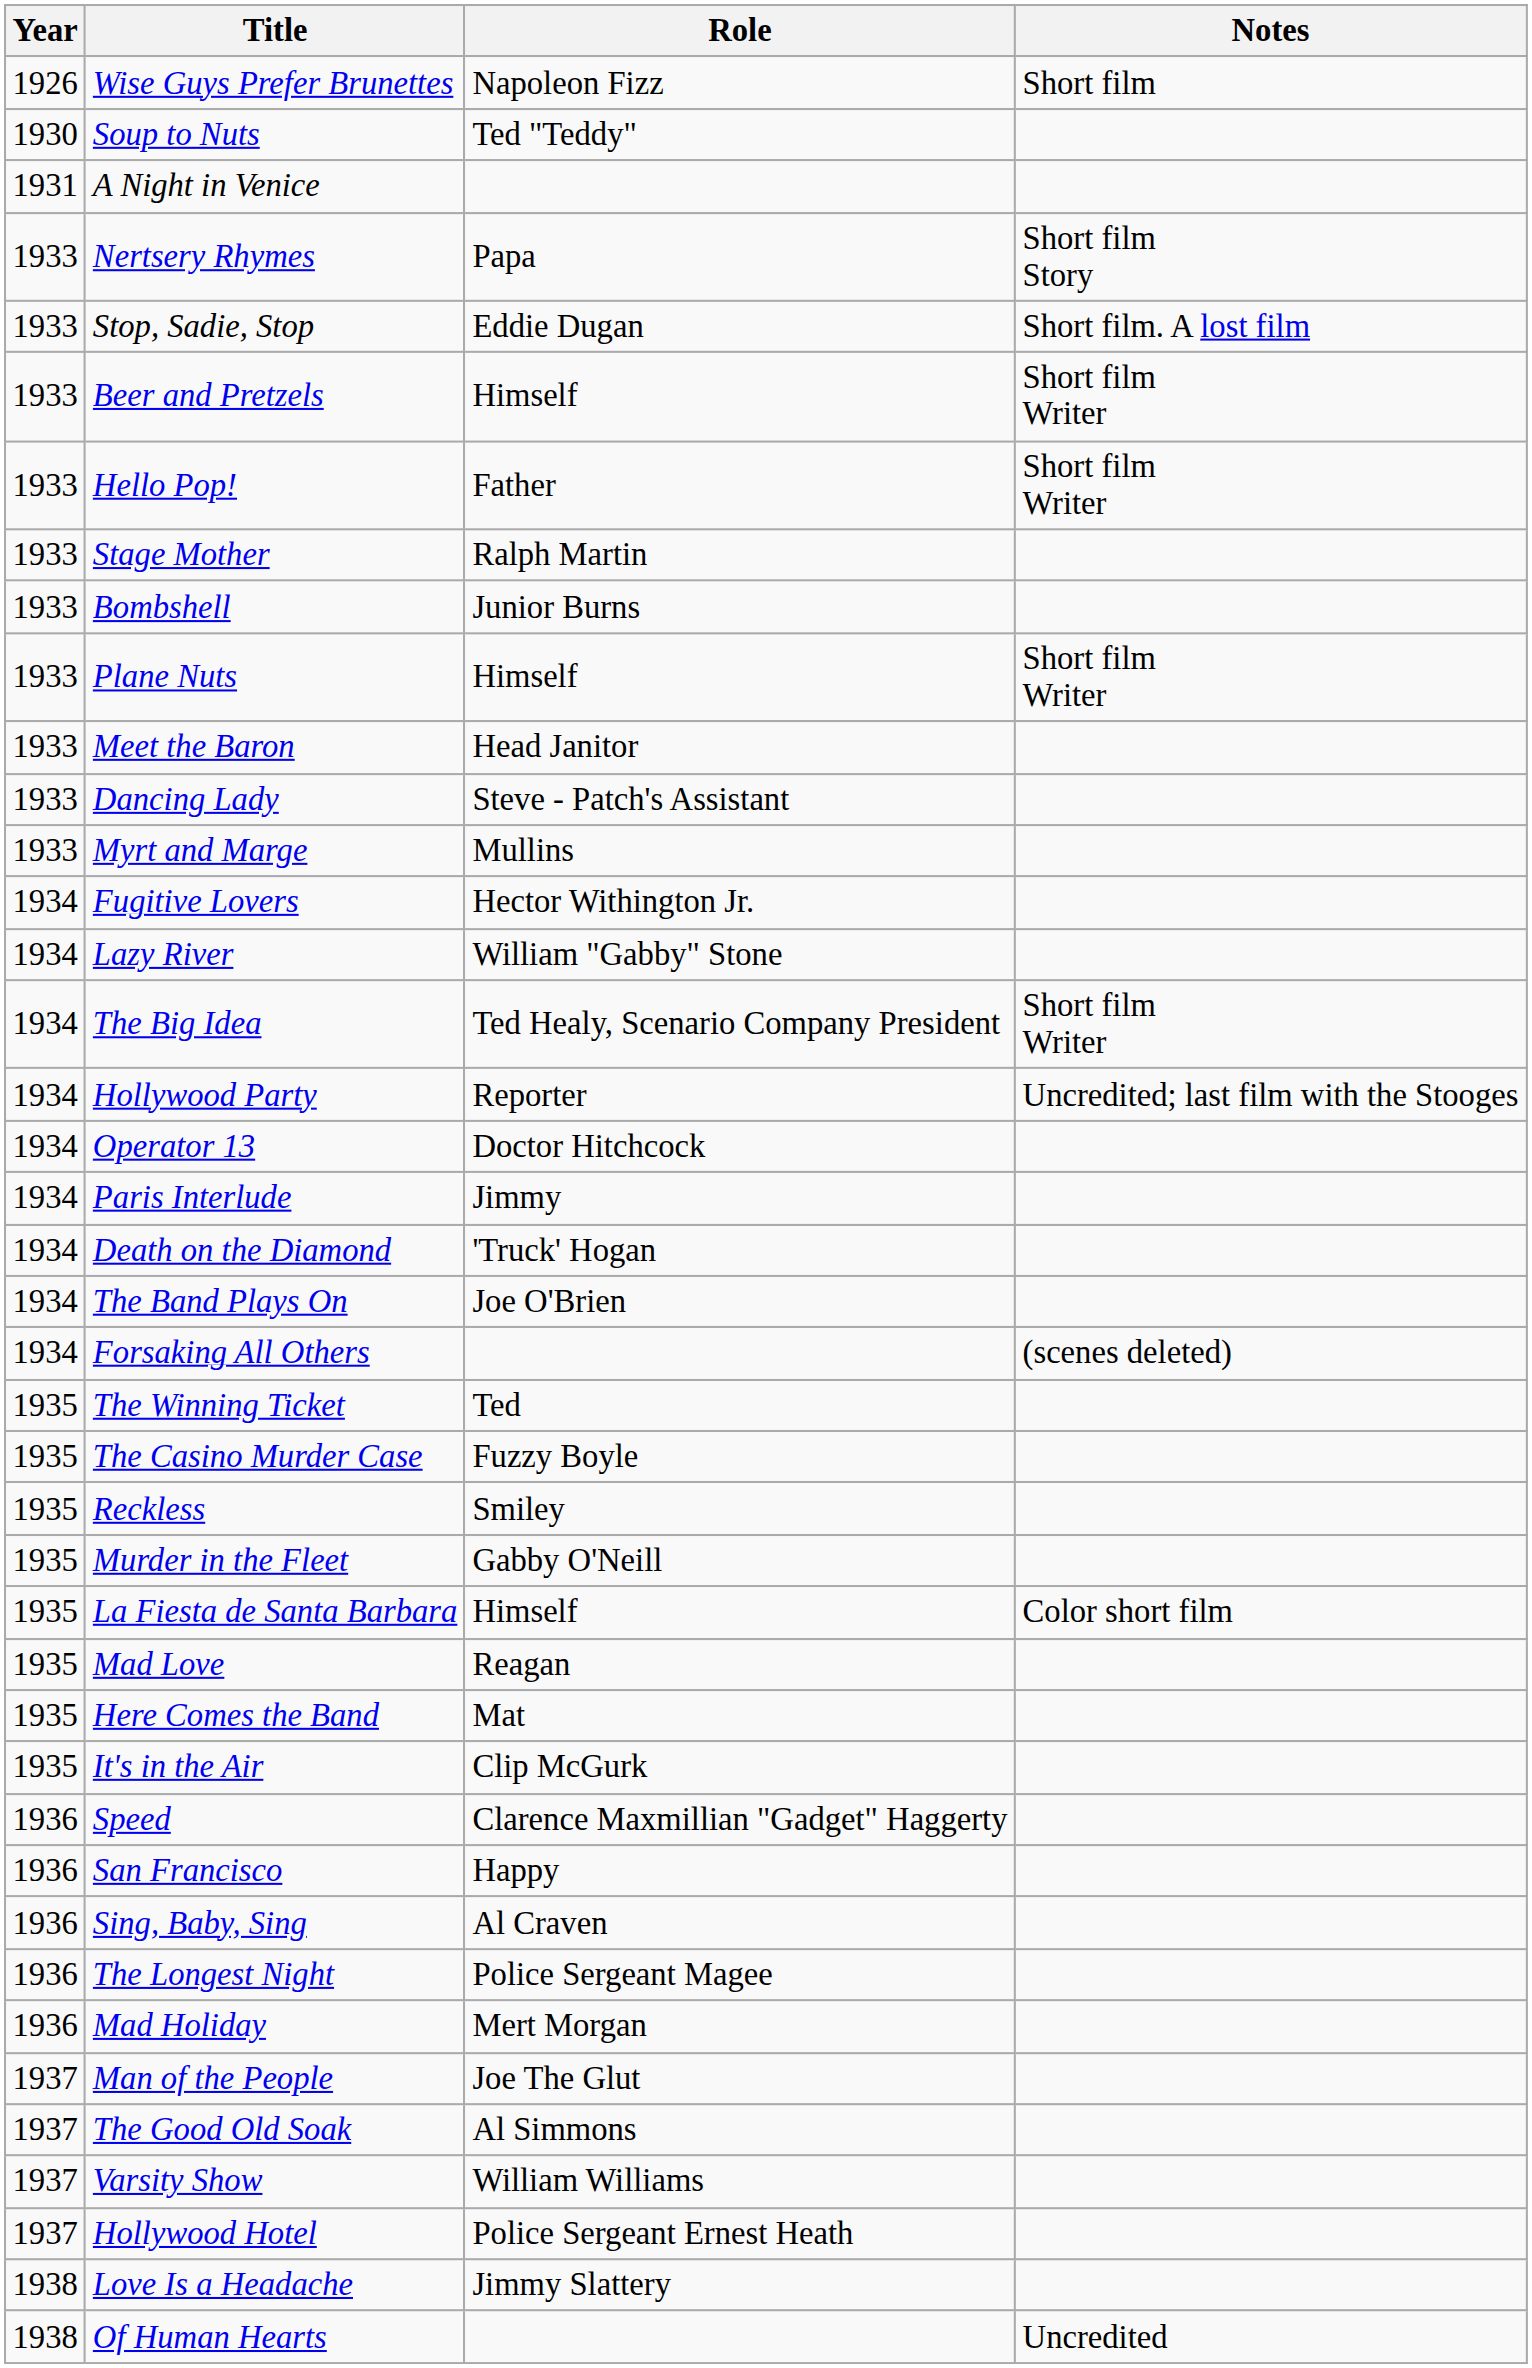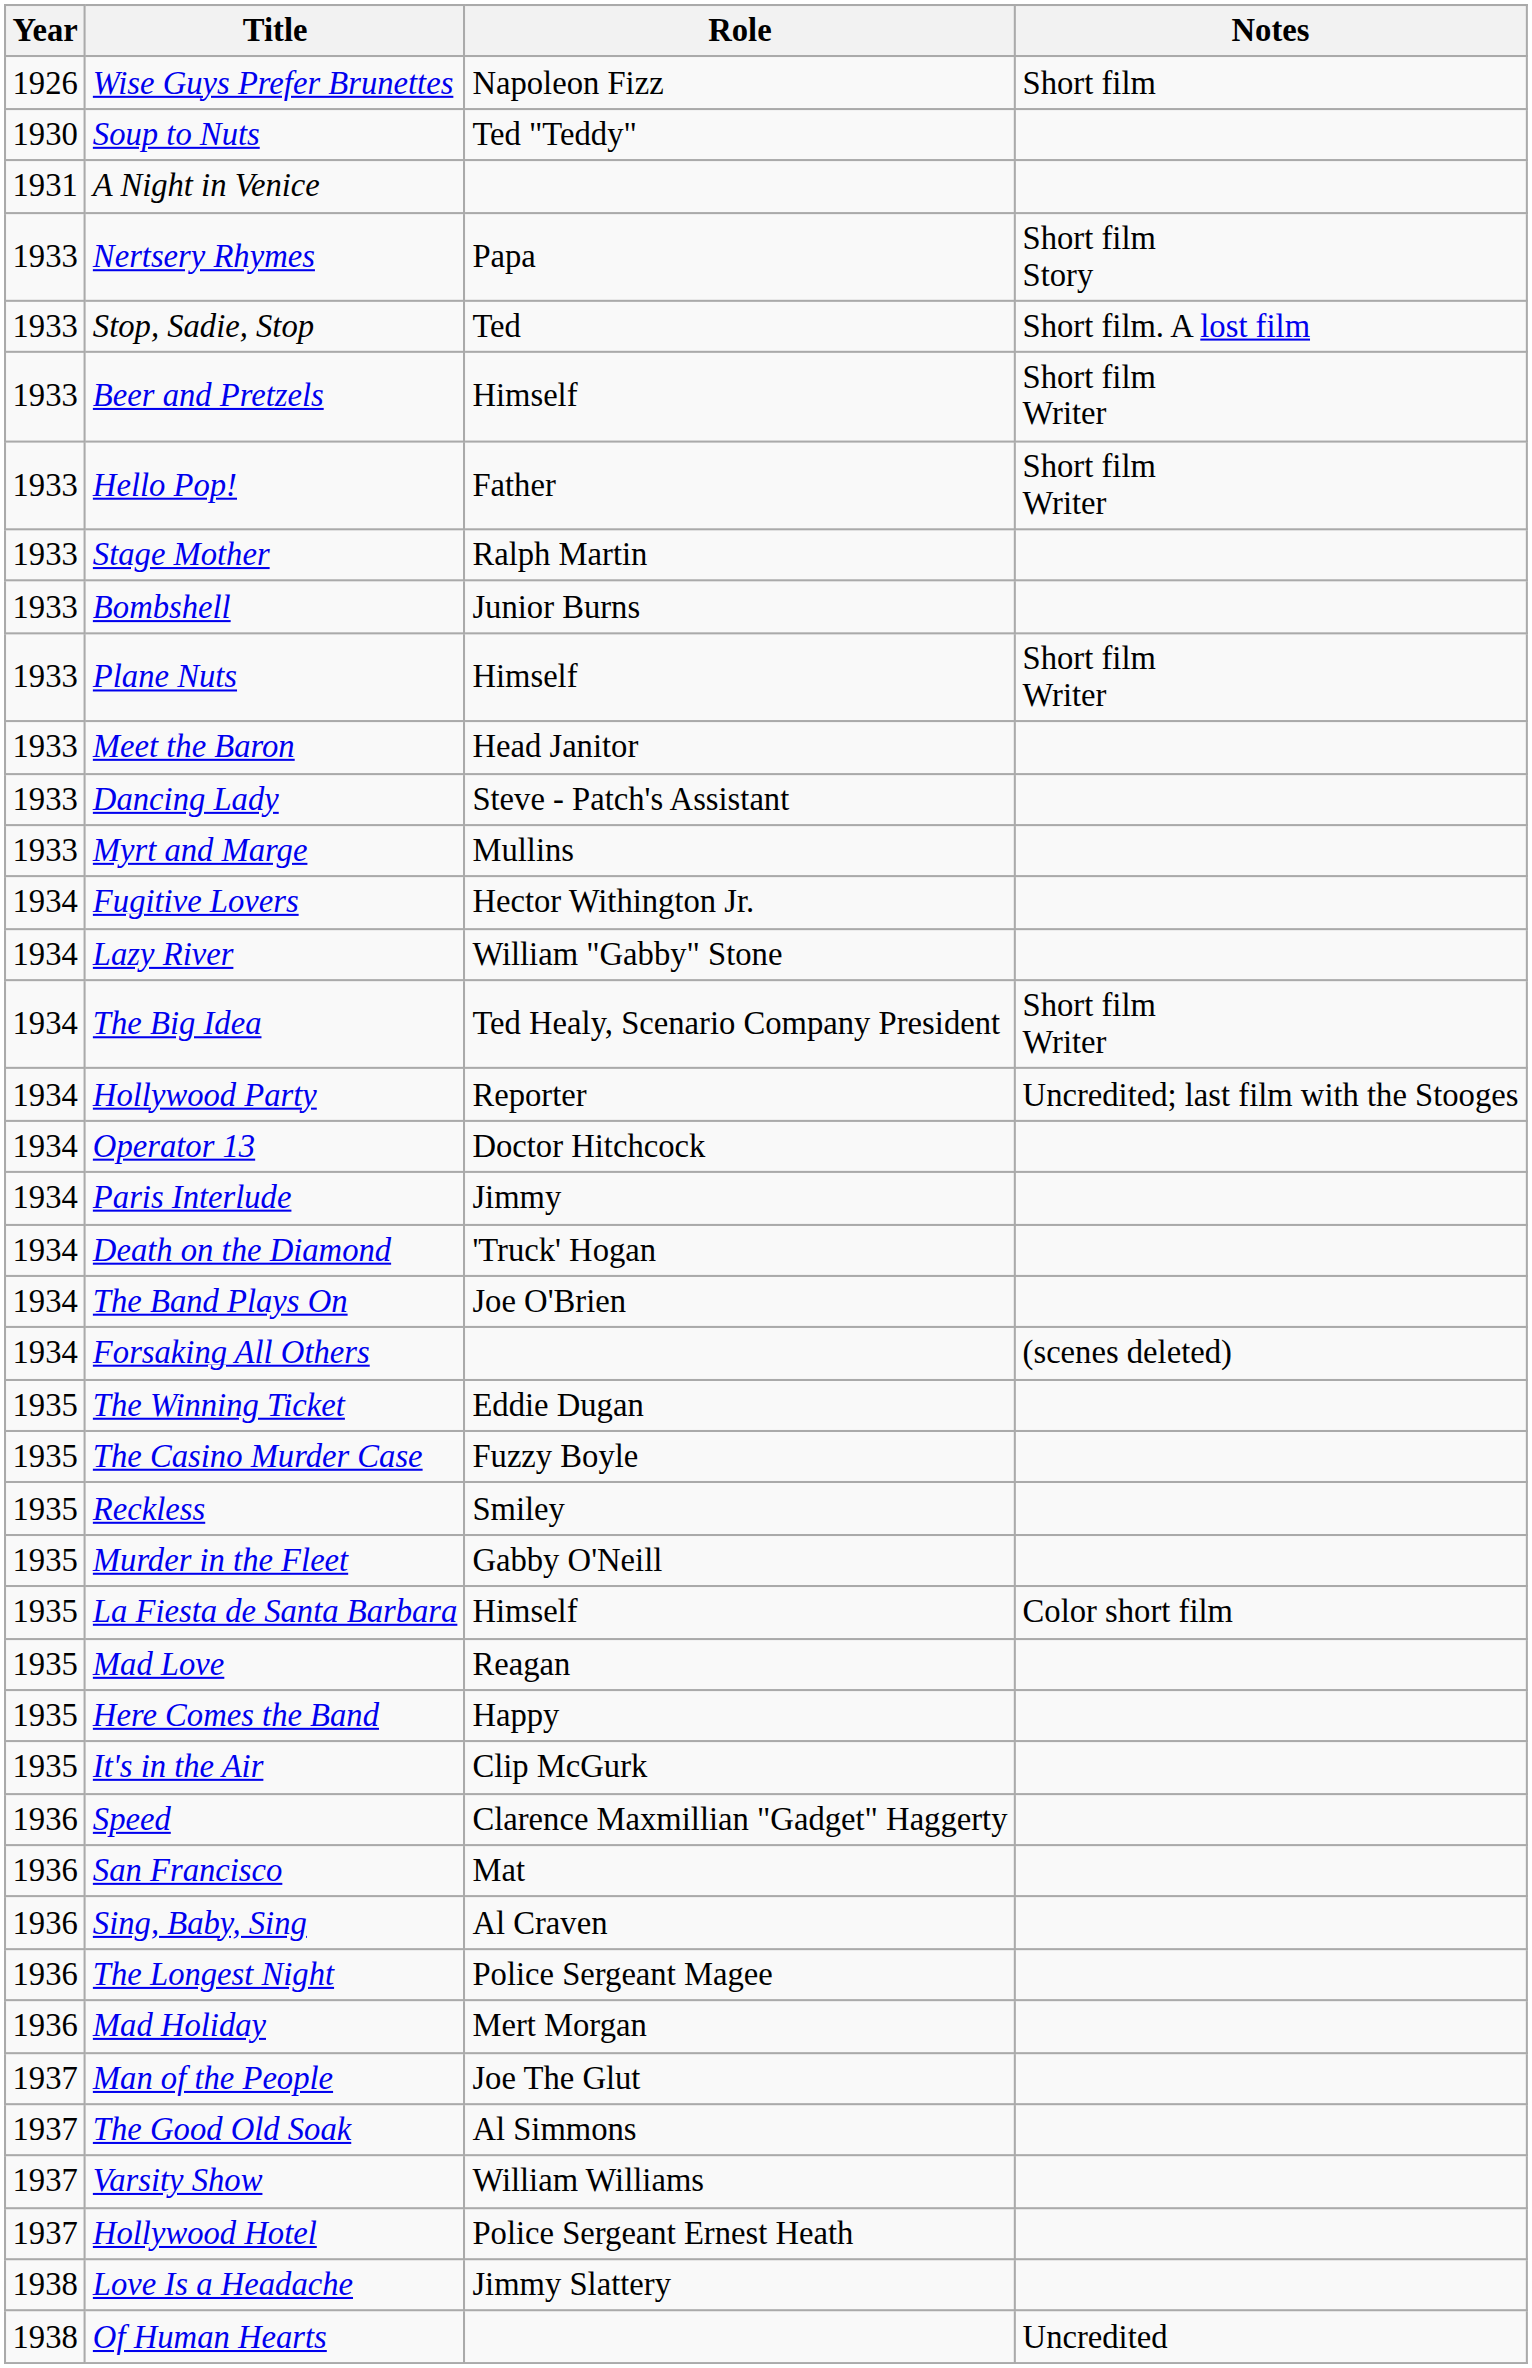Stop, Sadie, Stop | Role: Eddie Dugan -> Ted
The Winning Ticket | Role: Ted -> Eddie Dugan
Here Comes the Band | Role: Mat -> Happy
San Francisco | Role: Happy -> Mat
